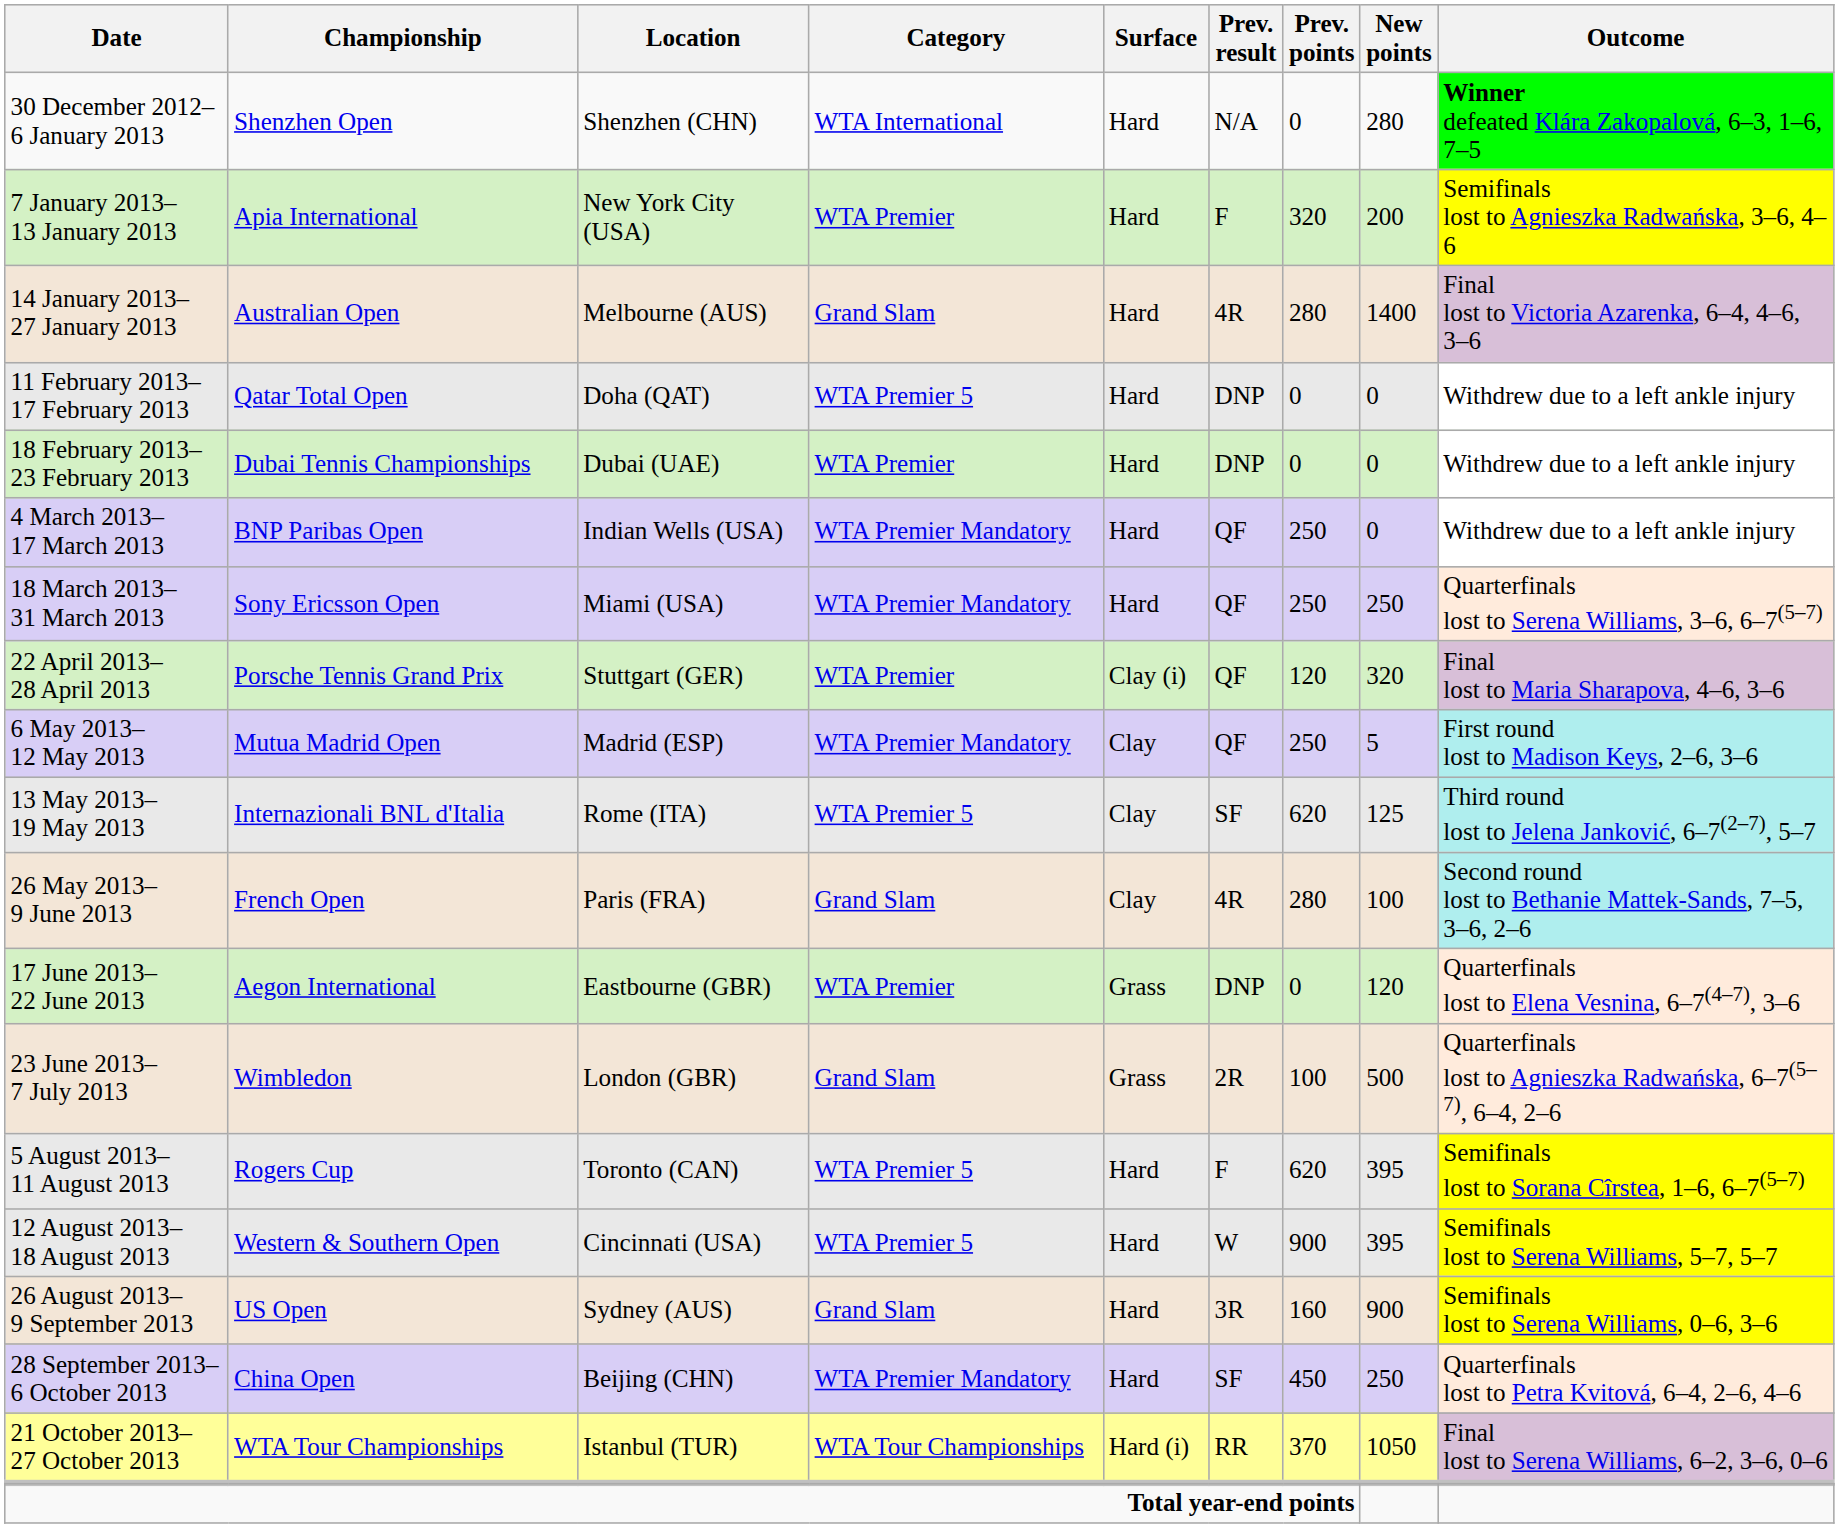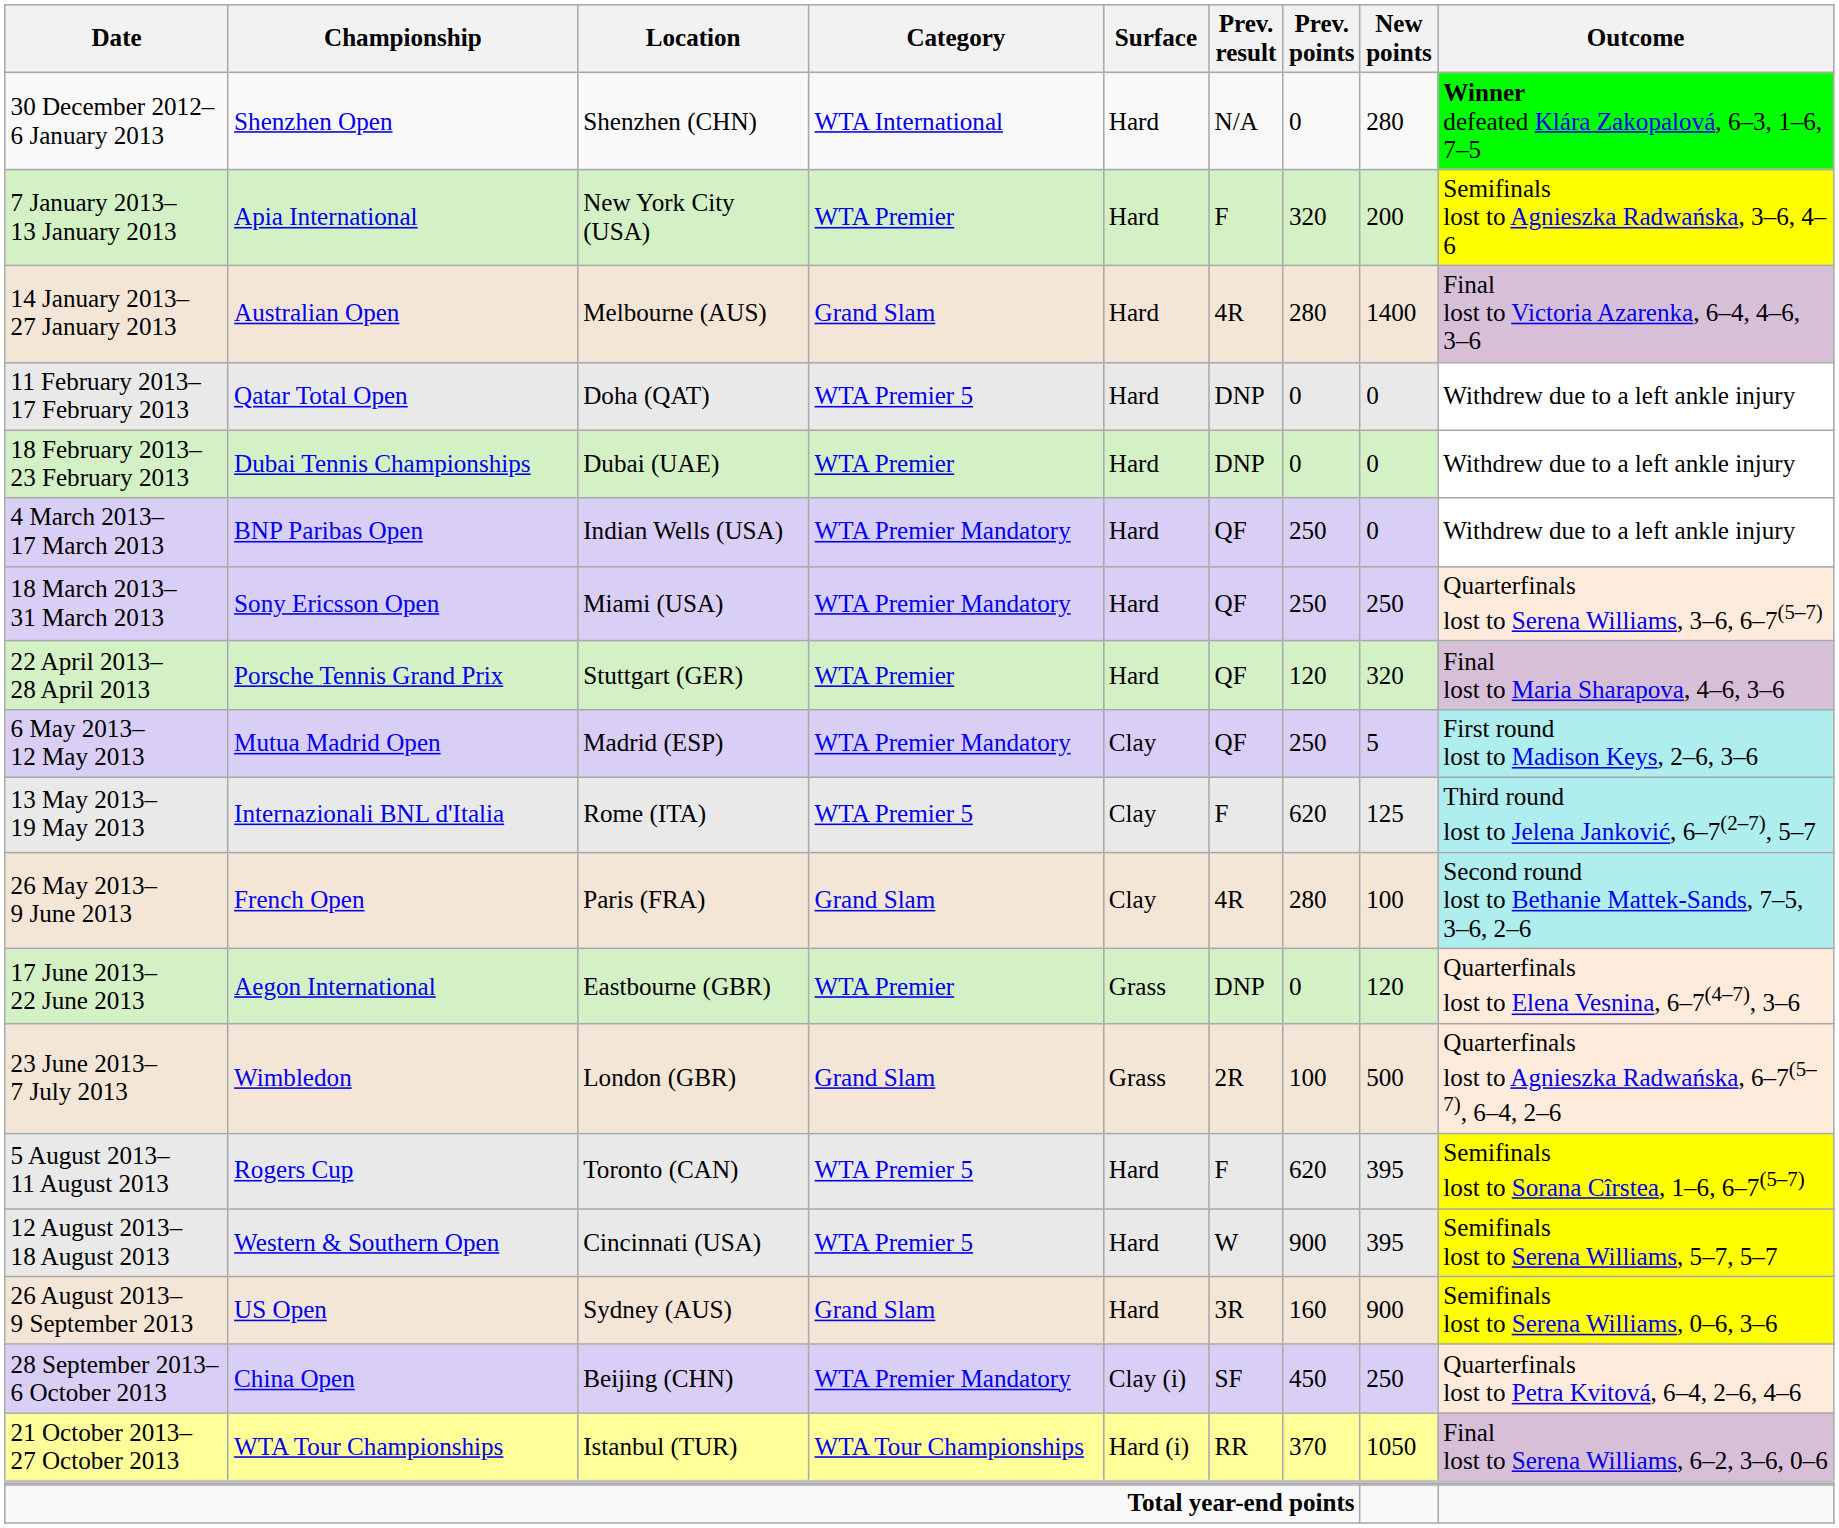22 April 2013– 28 April 2013 | Surface: Clay (i) -> Hard
13 May 2013– 19 May 2013 | Prev. result: SF -> F
28 September 2013– 6 October 2013 | Surface: Hard -> Clay (i)
